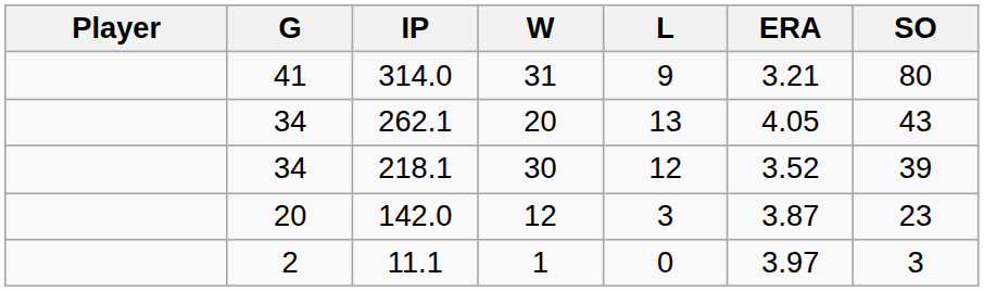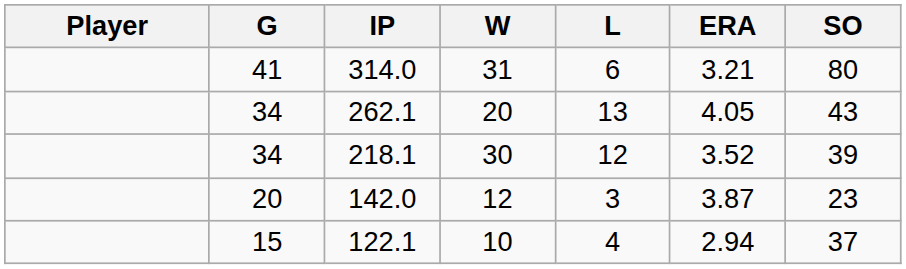314.0 | L: 9 -> 6
+ row: 15 | 122.1 | 10 | 4 | 2.94 | 37
- row: 2 | 11.1 | 1 | 0 | 3.97 | 3
